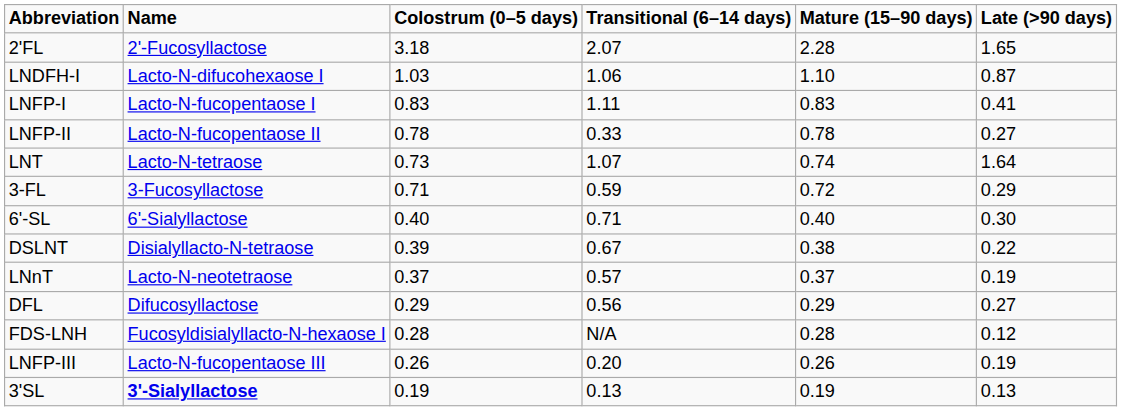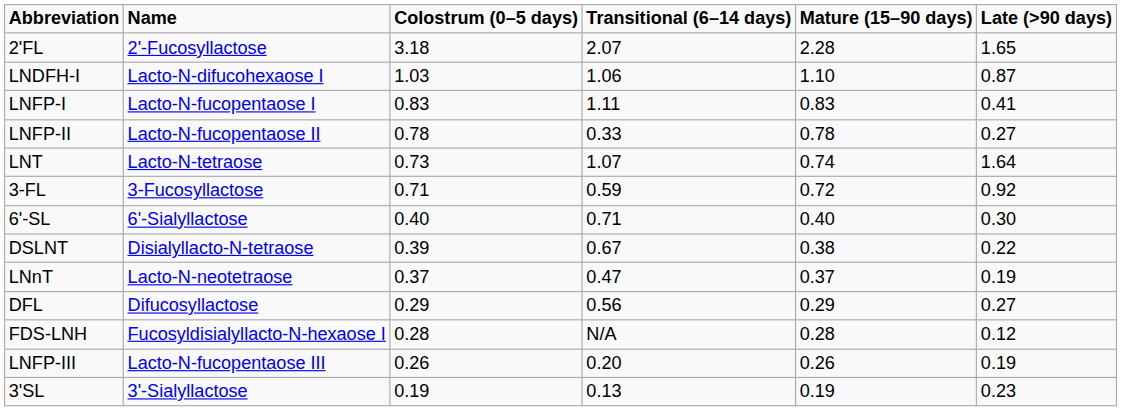3-FL | Late (>90 days): 0.29 -> 0.92
LNnT | Transitional (6–14 days): 0.57 -> 0.47
3'SL | Name: bold -> normal
3'SL | Late (>90 days): 0.13 -> 0.23
